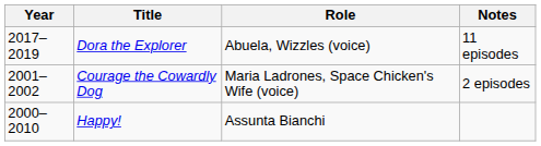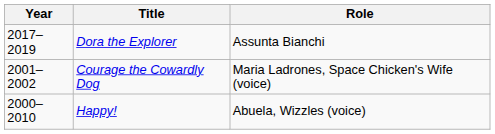- column: Notes | 11 episodes | 2 episodes
Dora the Explorer | Role: Abuela, Wizzles (voice) -> Assunta Bianchi
Happy! | Role: Assunta Bianchi -> Abuela, Wizzles (voice)
